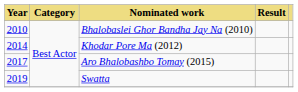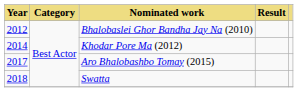Bhalobaslei Ghor Bandha Jay Na (2010) | Year: 2010 -> 2012
Swatta | Year: 2019 -> 2018
